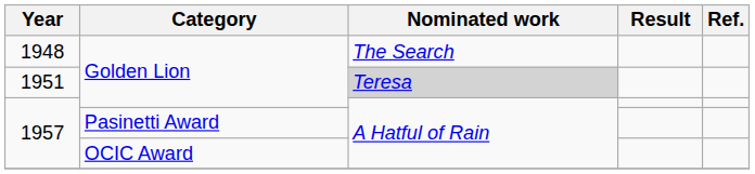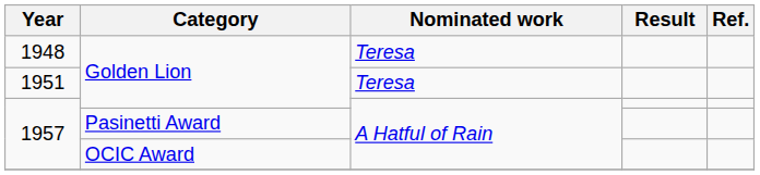1948 | Nominated work: The Search -> Teresa
1951 | Nominated work: lightgrey background -> no background
